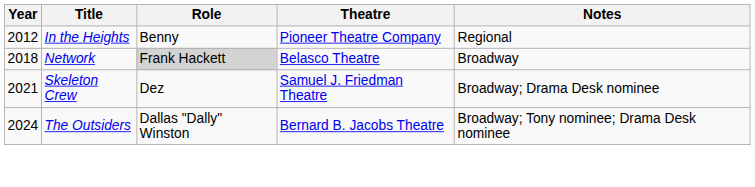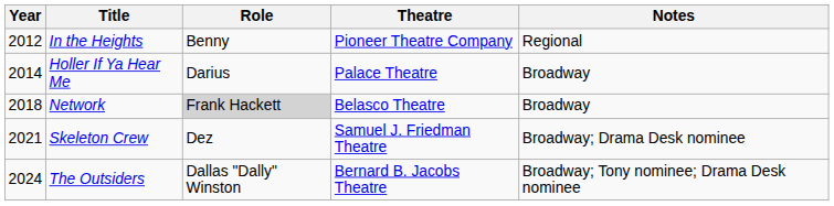+ row: 2014 | Holler If Ya Hear Me | Darius | Palace Theatre | Broadway
